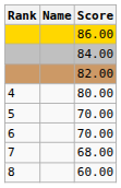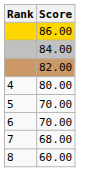- column: Name
